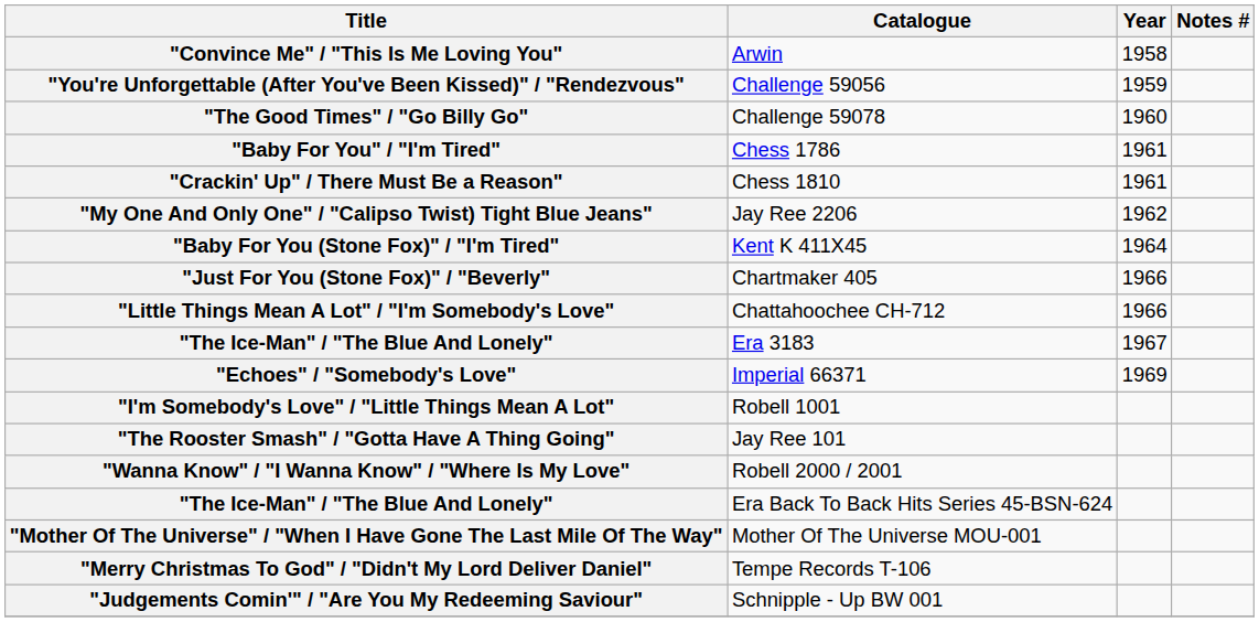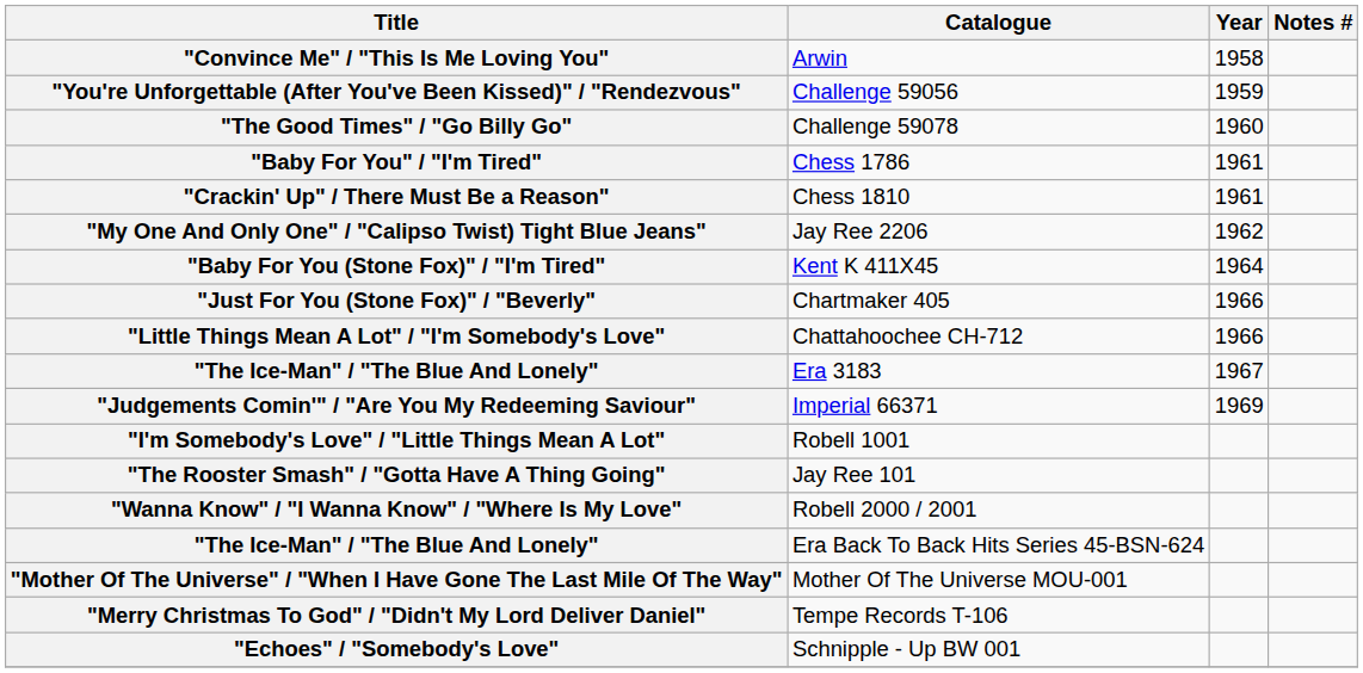Imperial 66371 | Title: "Echoes" / "Somebody's Love" -> "Judgements Comin'" / "Are You My Redeeming Saviour"
Schnipple - Up BW 001 | Title: "Judgements Comin'" / "Are You My Redeeming Saviour" -> "Echoes" / "Somebody's Love"
